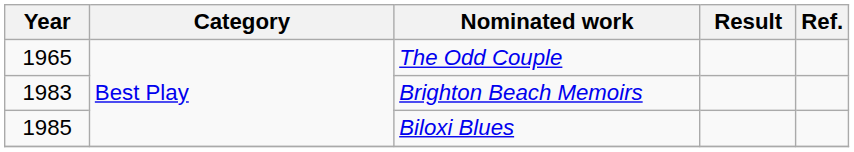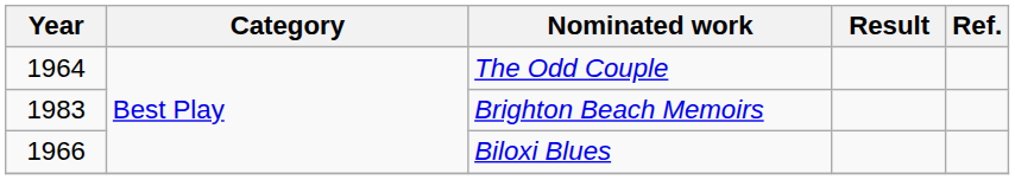The Odd Couple | Year: 1965 -> 1964
Biloxi Blues | Year: 1985 -> 1966
